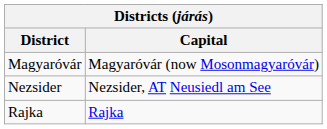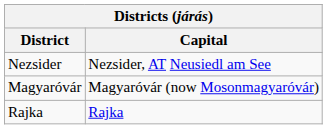rows swapped: Magyaróvár <-> Nezsider
